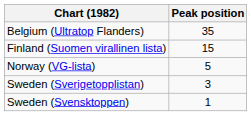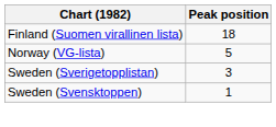- row: Belgium (Ultratop Flanders) | 35
Finland (Suomen virallinen lista) | Peak position: 15 -> 18
